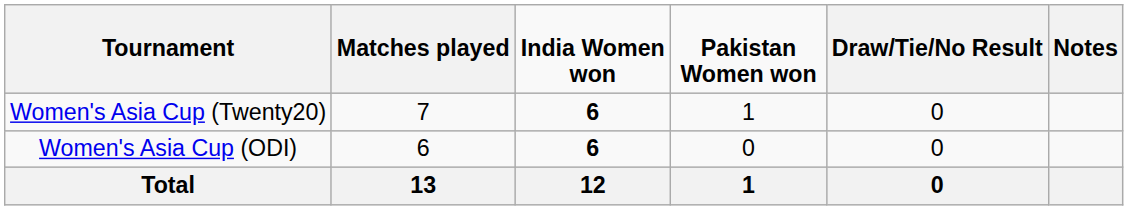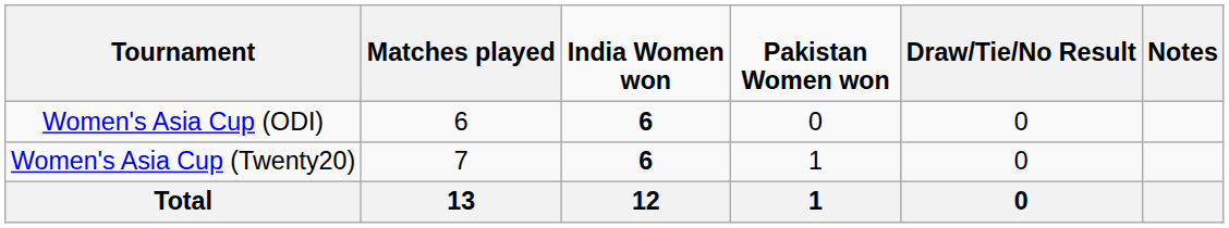rows swapped: Women's Asia Cup (ODI) <-> Women's Asia Cup (Twenty20)
